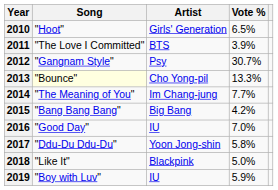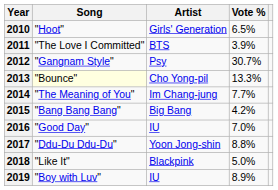2017 | Vote %: 5.8% -> 8.8%
2019 | Vote %: 5.9% -> 8.9%
